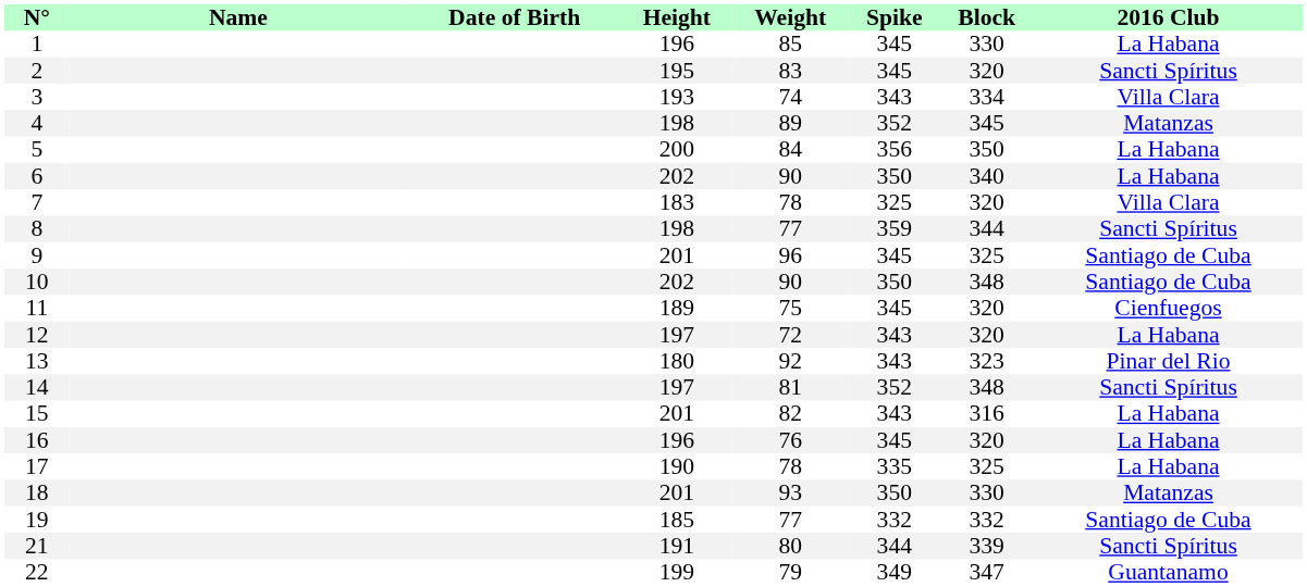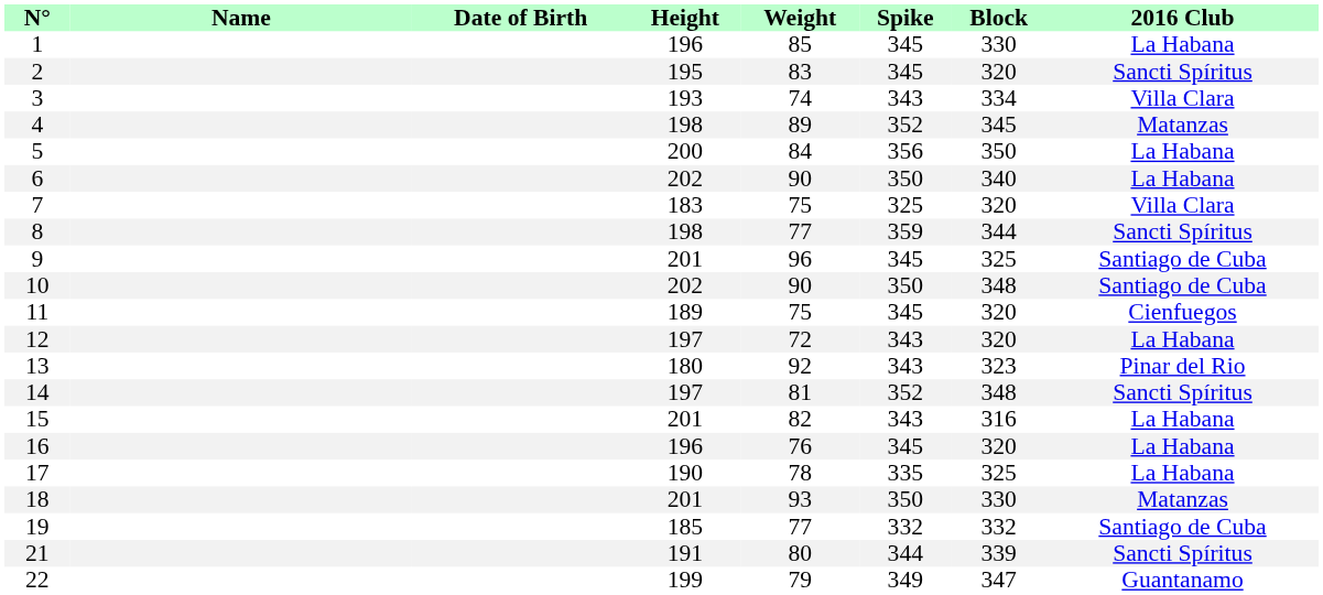7 | Weight: 78 -> 75
